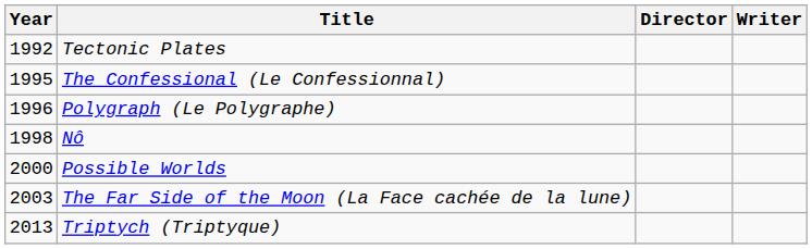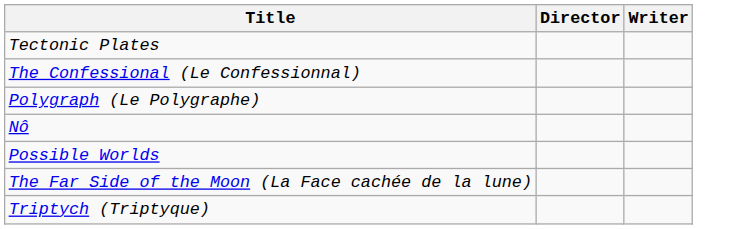- column: Year | 1992 | 1995 | 1996 | 1998 | 2000 | 2003 | 2013
